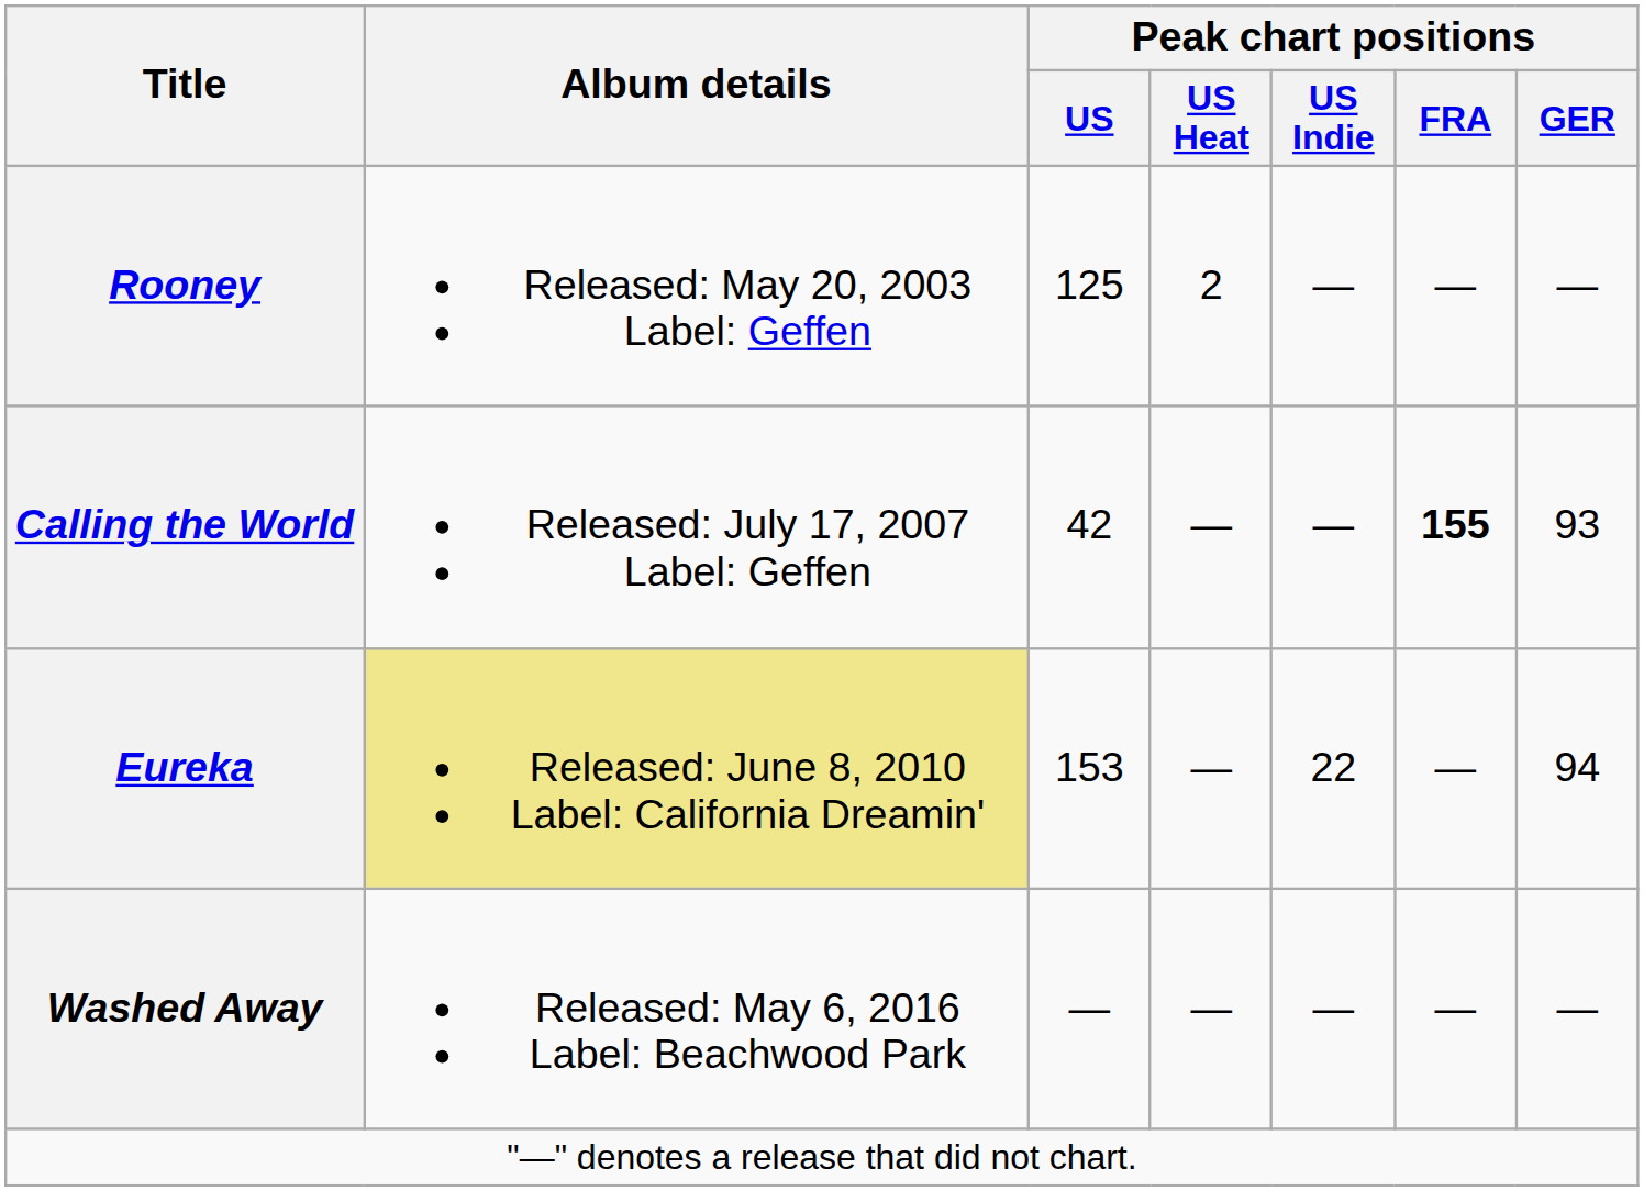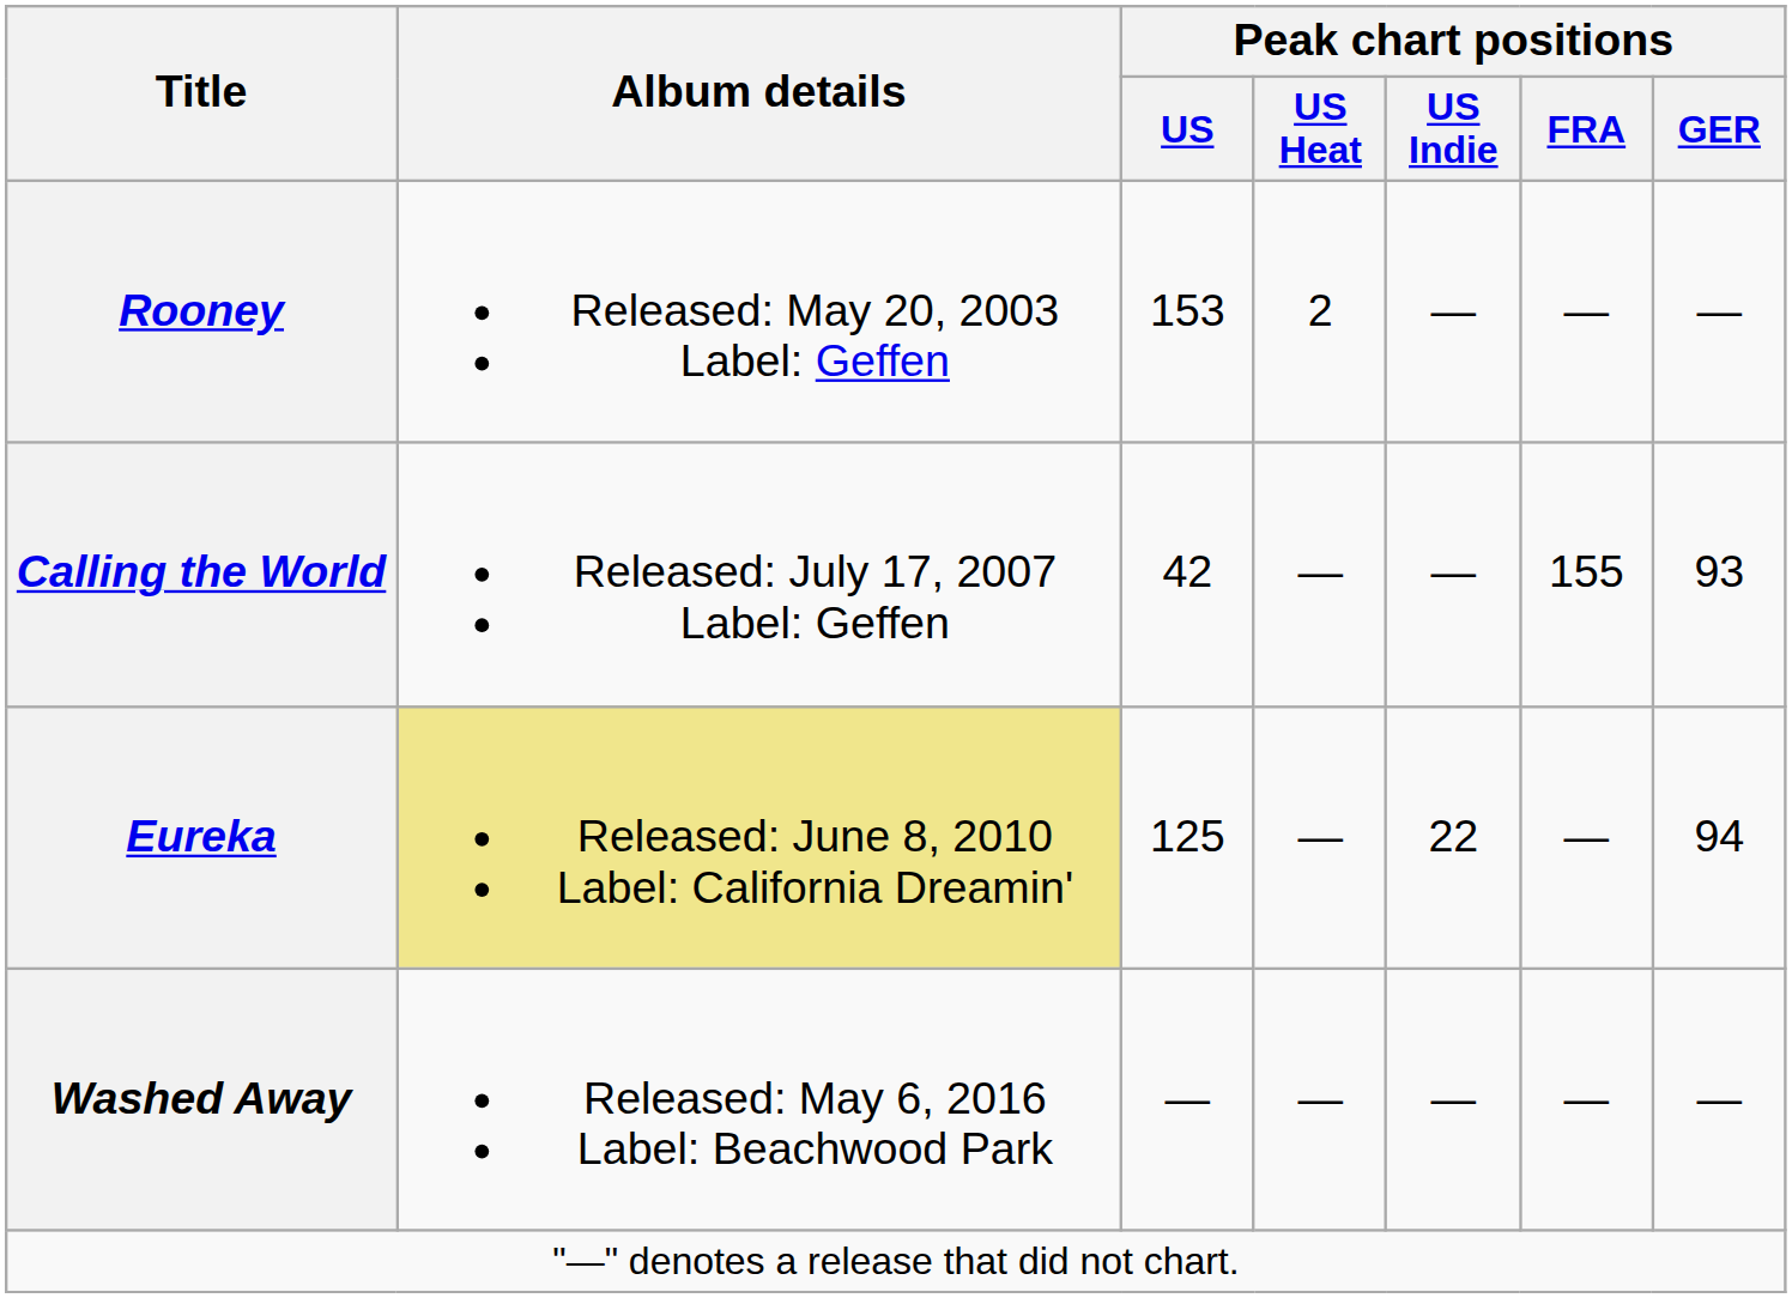Rooney | Peak chart positions / US: 125 -> 153
Calling the World | Peak chart positions / FRA: bold -> normal
Eureka | Peak chart positions / US: 153 -> 125
